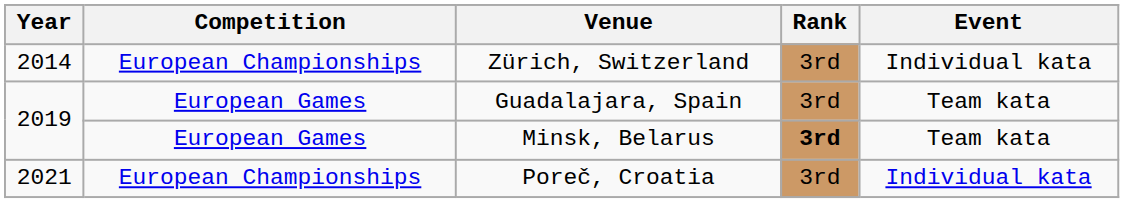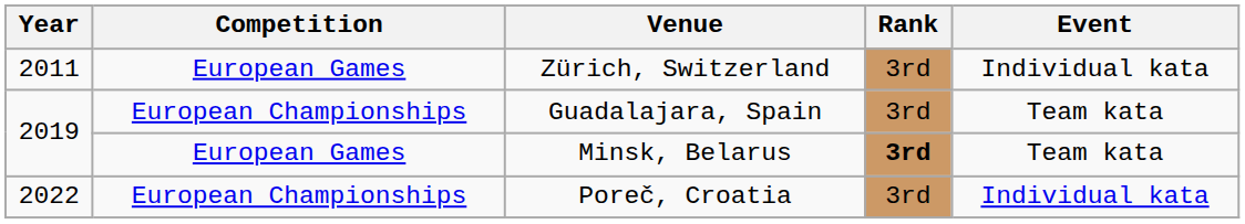Zürich, Switzerland | Year: 2014 -> 2011
Zürich, Switzerland | Competition: European Championships -> European Games
Guadalajara, Spain | Competition: European Games -> European Championships
Poreč, Croatia | Year: 2021 -> 2022
